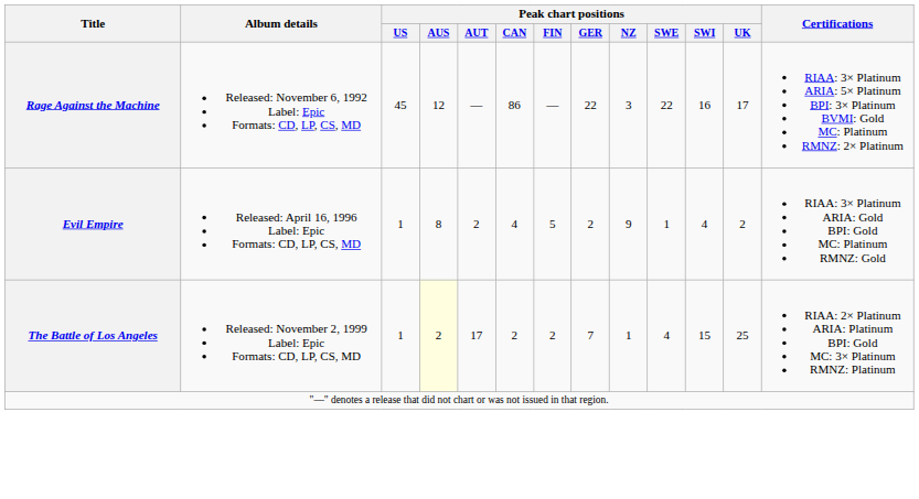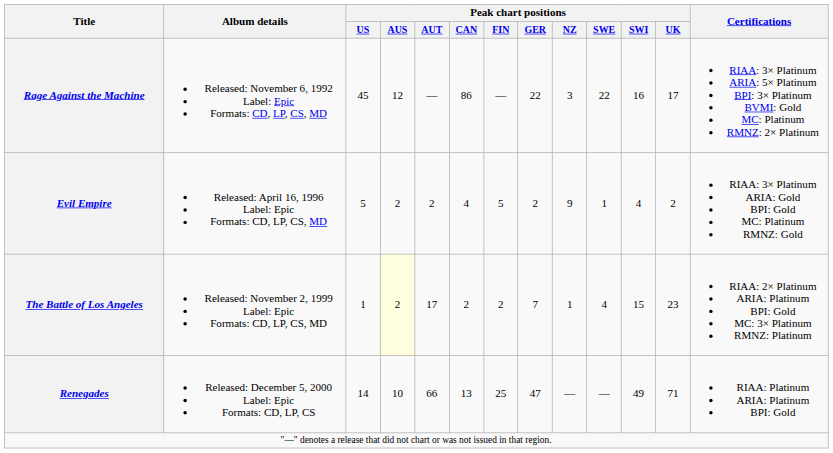Evil Empire | Peak chart positions / US: 1 -> 5
Evil Empire | Peak chart positions / AUS: 8 -> 2
The Battle of Los Angeles | Peak chart positions / UK: 25 -> 23
+ row: Renegades | Released: December 5, 2000 Label: Epic Formats: CD, LP, CS | 14 | 10 | 66 | 13 | 25 | 47 | — | — | 49 | 71 | RIAA: Platinum ARIA: Platinum BPI: Gold
